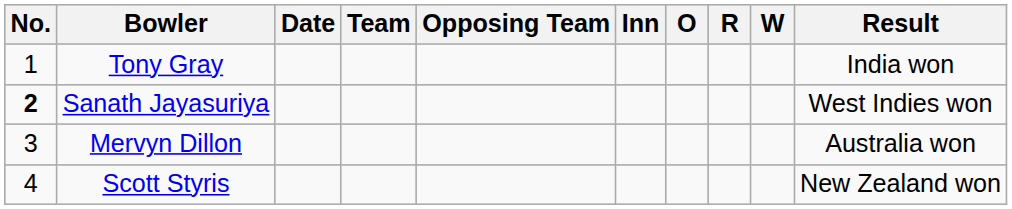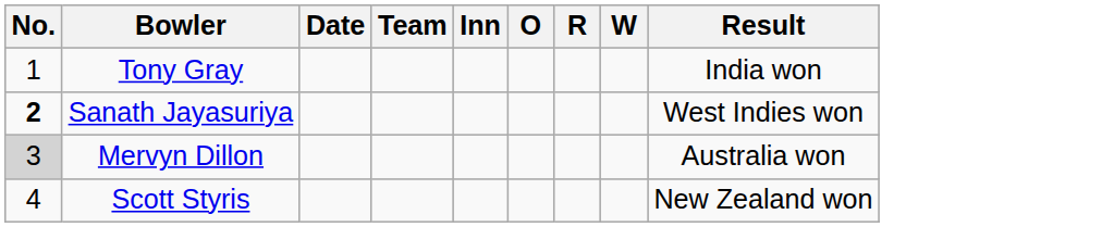- column: Opposing Team
Mervyn Dillon | No.: no background -> lightgrey background
